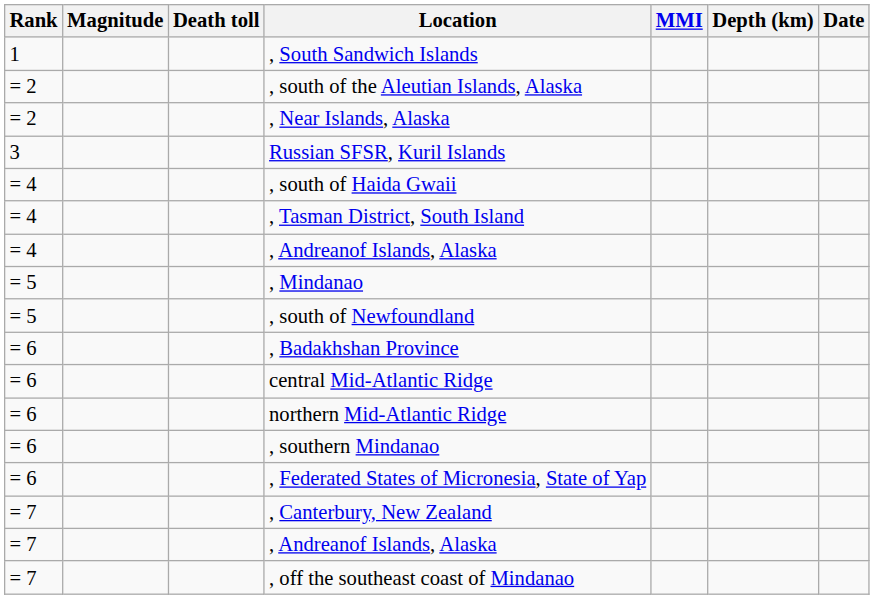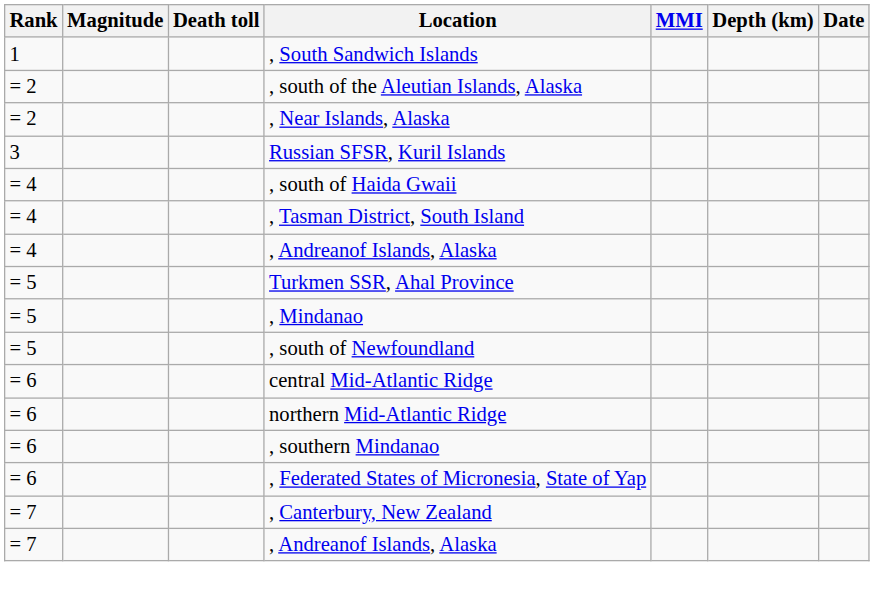+ row: = 5 | Turkmen SSR, Ahal Province
- row: = 6 | , Badakhshan Province
- row: = 7 | , off the southeast coast of Mindanao
